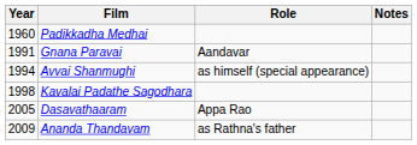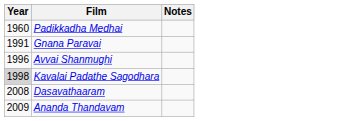- column: Role | Aandavar | as himself (special appearance) | Appa Rao | as Rathna's father
Avvai Shanmughi | Year: 1994 -> 1996
Kavalai Padathe Sagodhara | Year: no background -> lightgrey background
Dasavathaaram | Year: 2005 -> 2008
